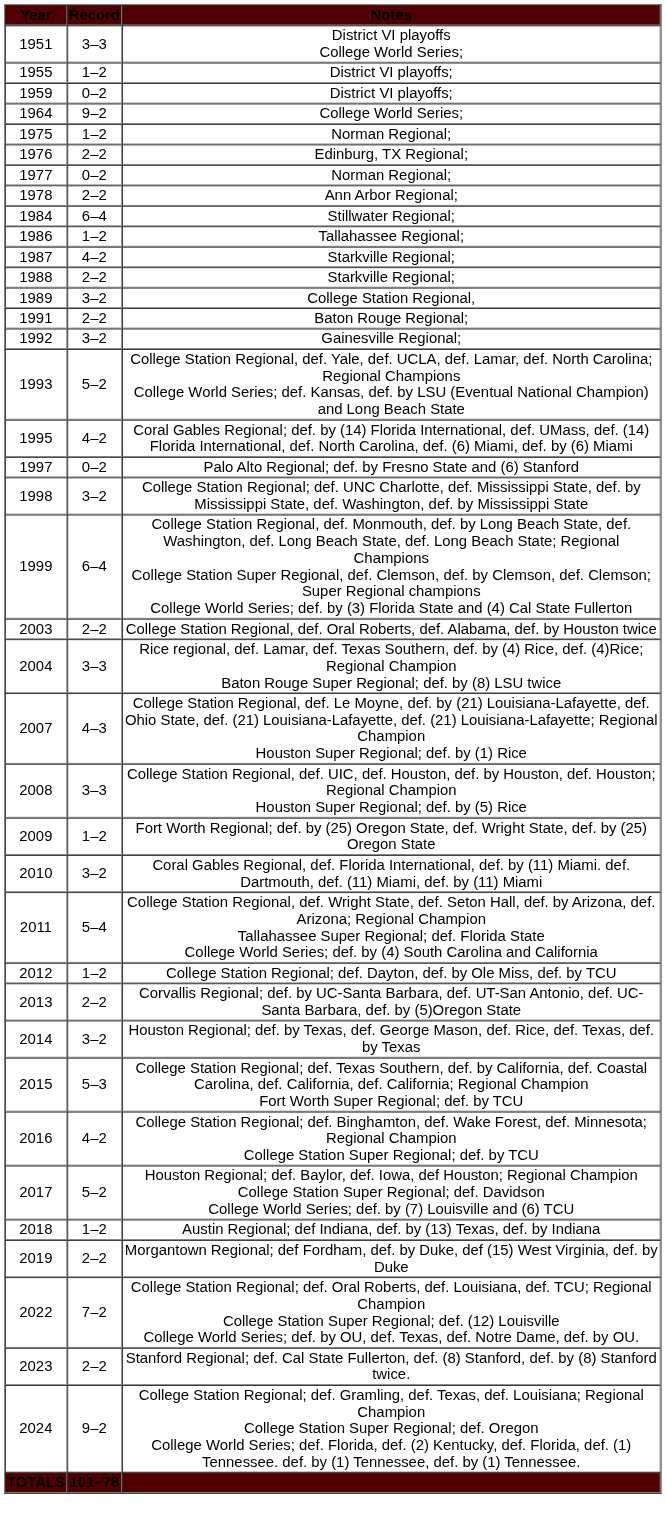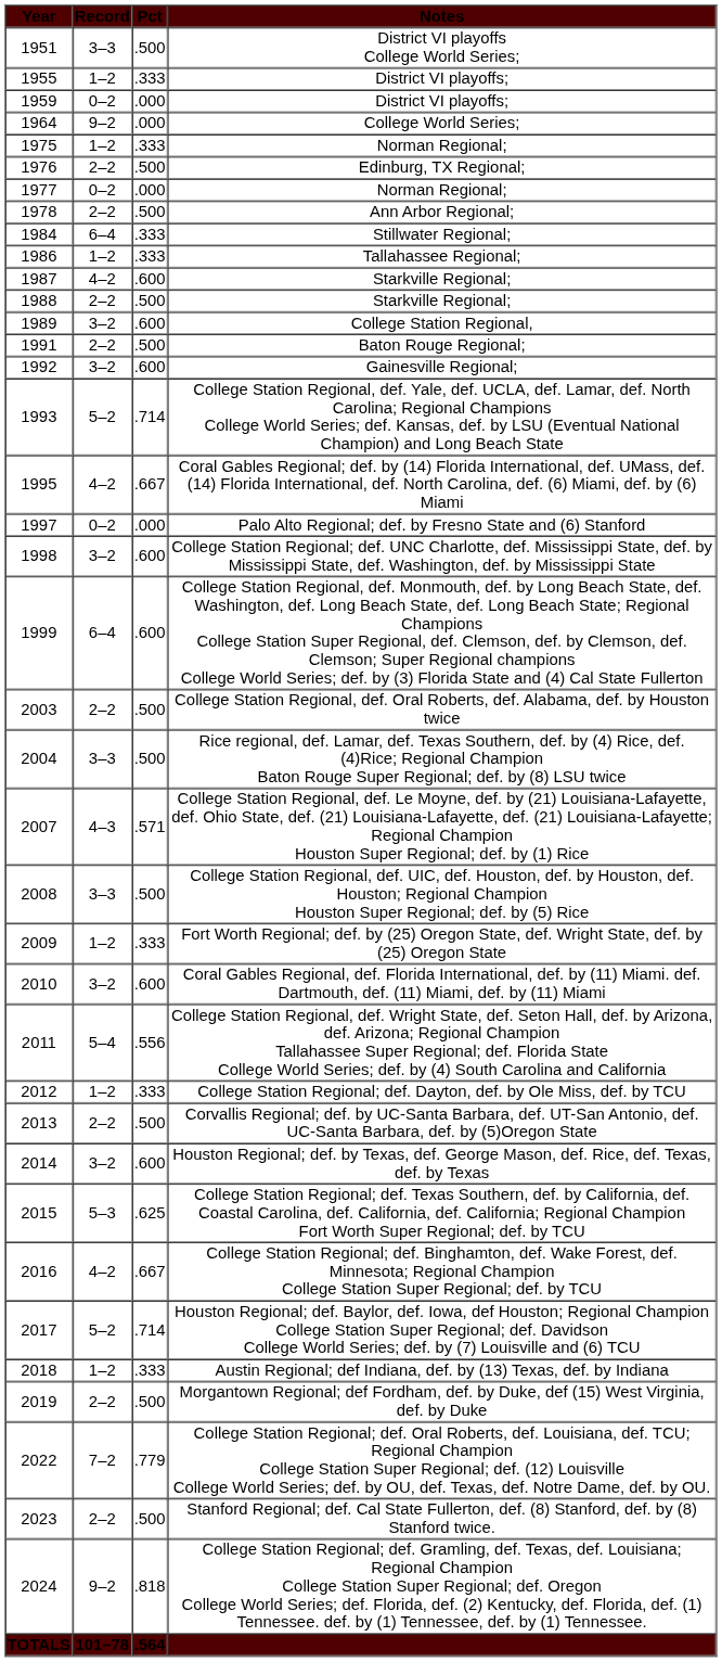+ column: Pct | .500 | .333 | .000 | .000 | .333 | .500 | .000 | .500 | .333 | .333 | .600 | .500 | .600 | .500 | .600 | .714 | .667 | .000 | .600 | .600 | .500 | .500 | .571 | .500 | .333 | .600 | .556 | .333 | .500 | .600 | .625 | .667 | .714 | .333 | .500 | .779 | .500 | .818 | .564
